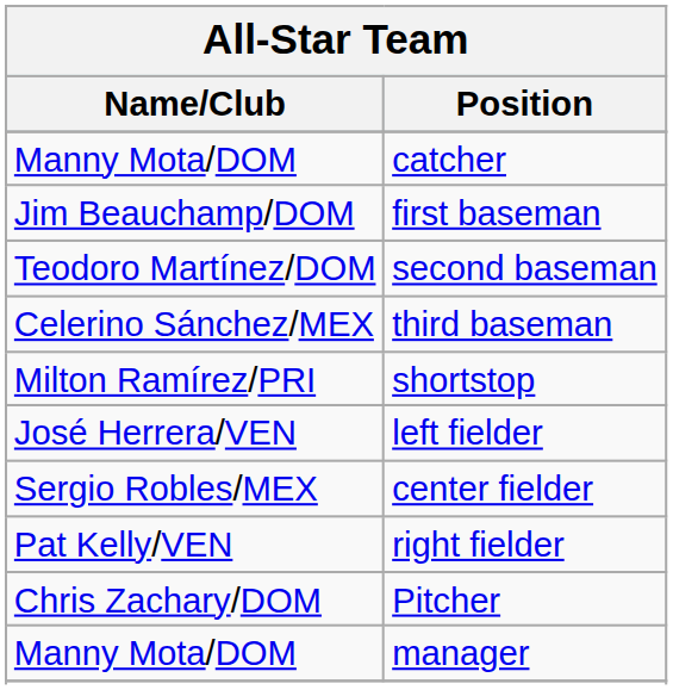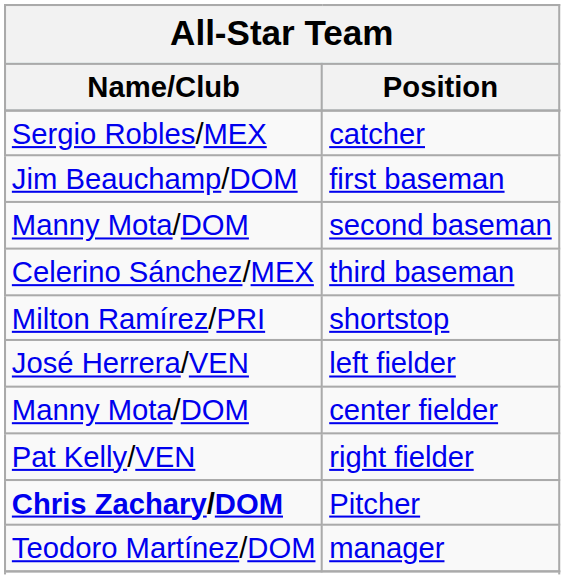catcher | Name/Club: Manny Mota/DOM -> Sergio Robles/MEX
second baseman | Name/Club: Teodoro Martínez/DOM -> Manny Mota/DOM
center fielder | Name/Club: Sergio Robles/MEX -> Manny Mota/DOM
Pitcher | Name/Club: normal -> bold
manager | Name/Club: Manny Mota/DOM -> Teodoro Martínez/DOM
